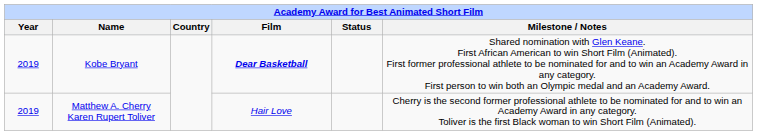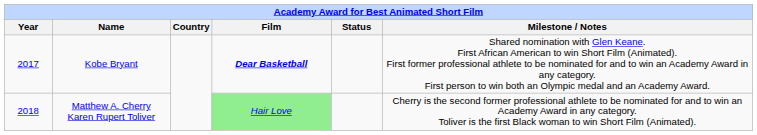Kobe Bryant | Year: 2019 -> 2017
Matthew A. Cherry Karen Rupert Toliver | Year: 2019 -> 2018
Matthew A. Cherry Karen Rupert Toliver | Film: no background -> lightgreen background
